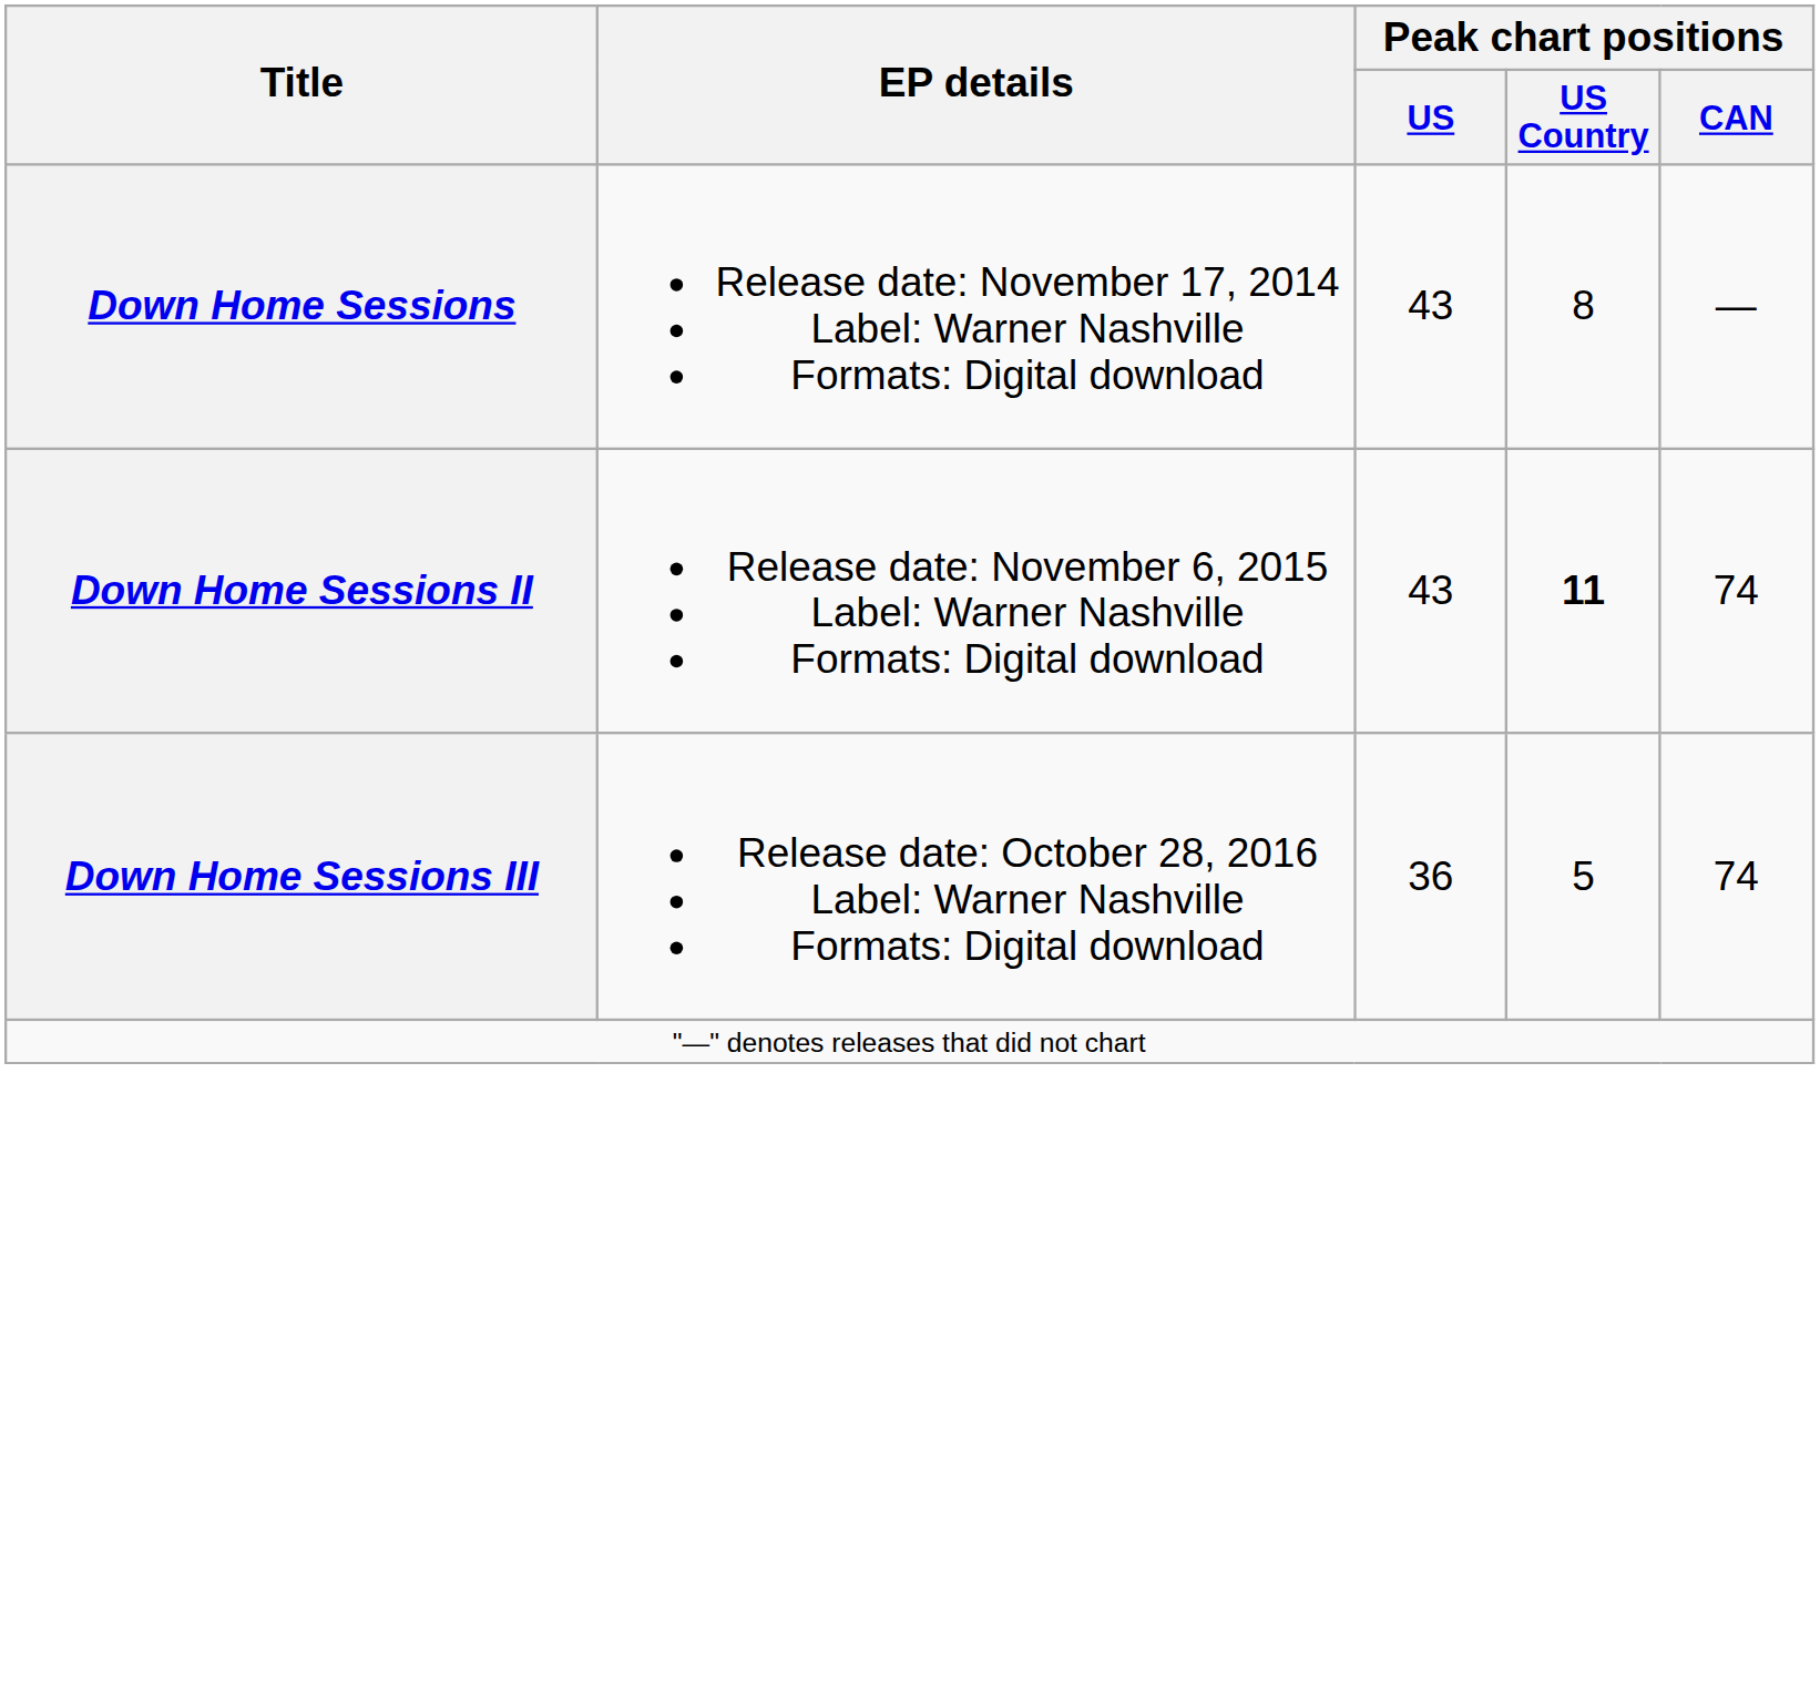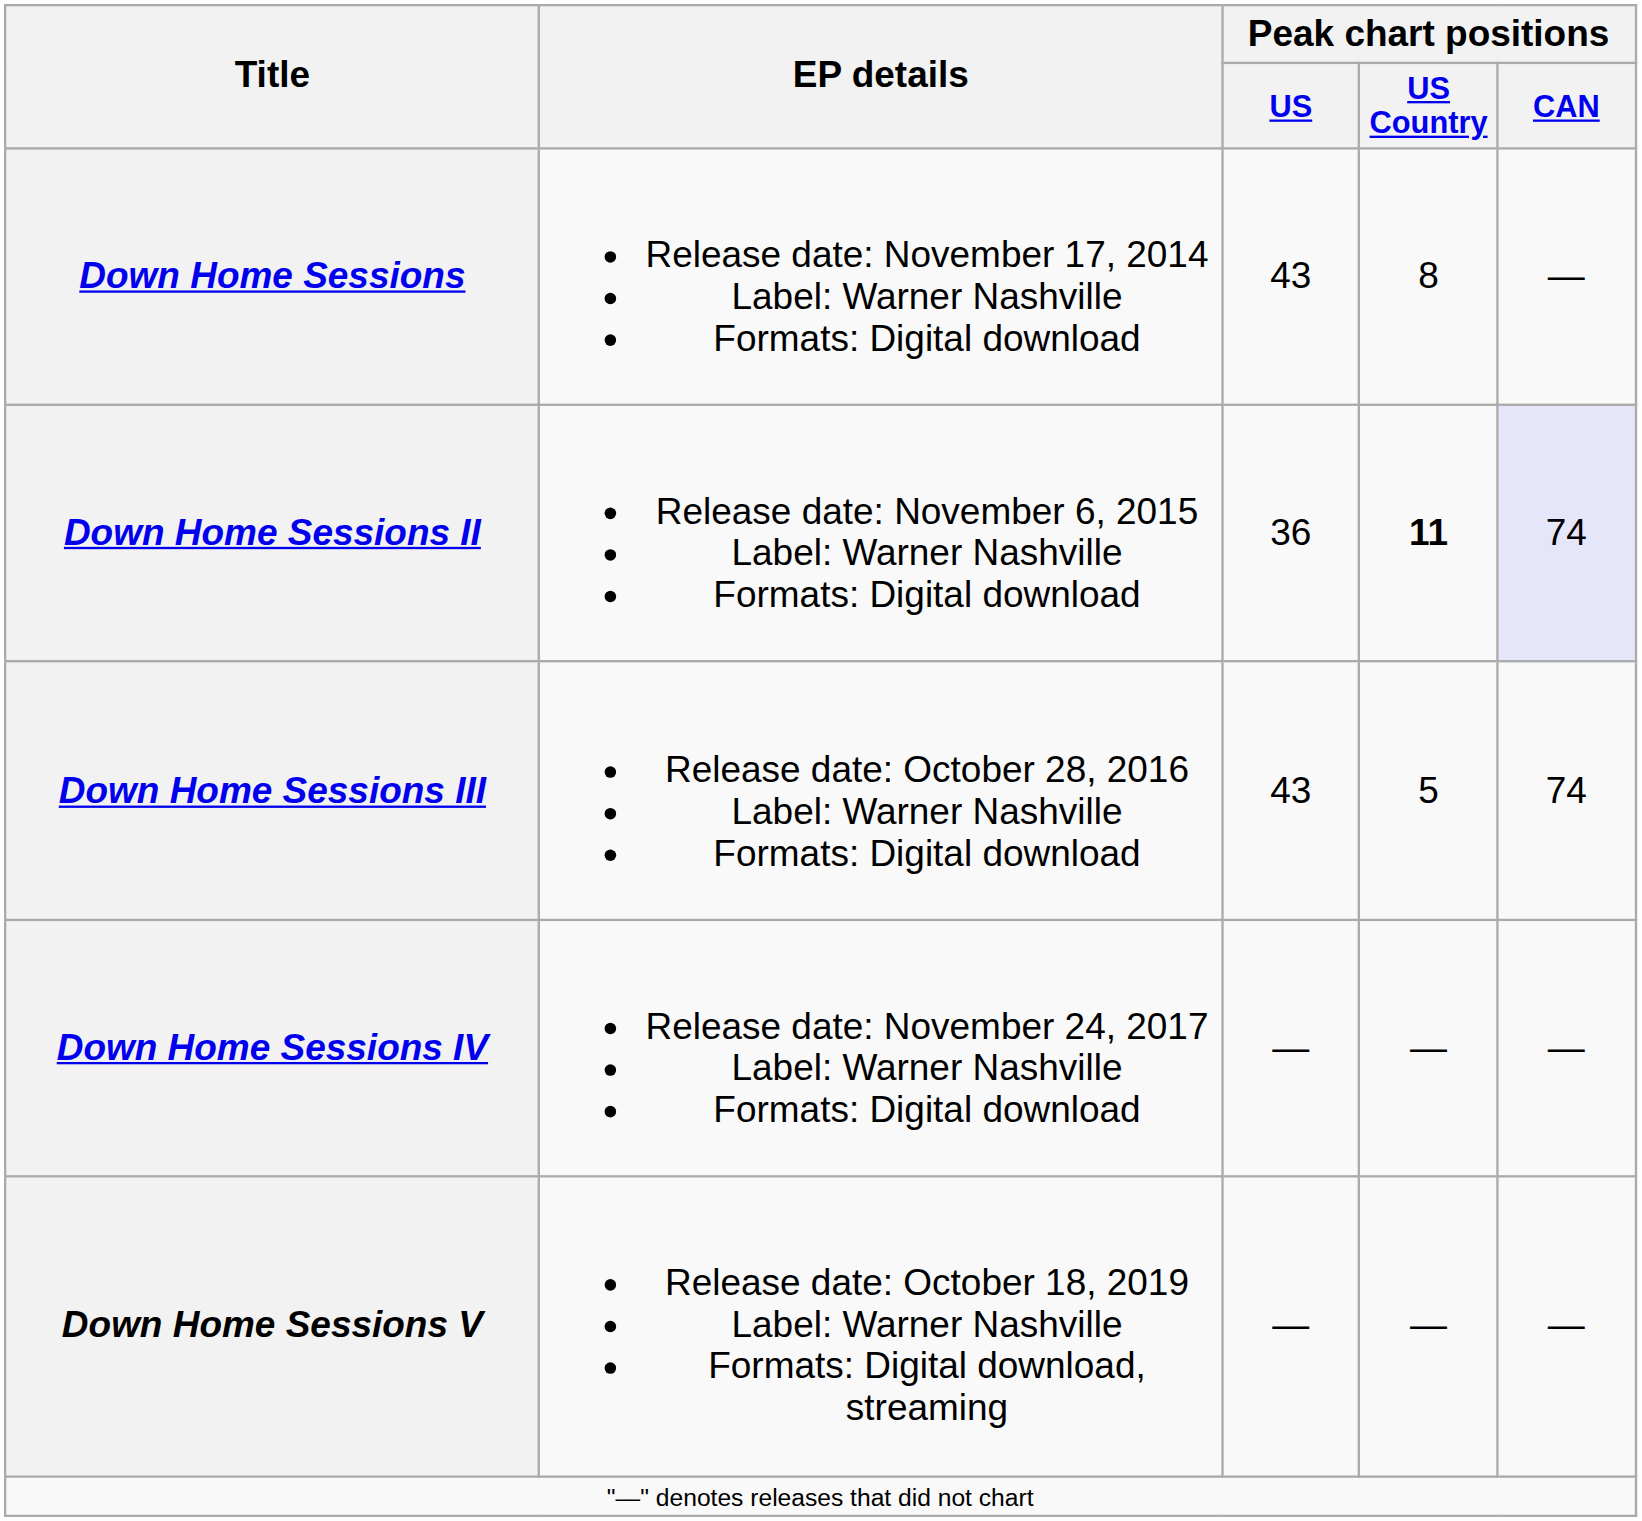Down Home Sessions II | Peak chart positions / US: 43 -> 36
Down Home Sessions II | Peak chart positions / CAN: no background -> lavender background
Down Home Sessions III | Peak chart positions / US: 36 -> 43
+ row: Down Home Sessions IV | Release date: November 24, 2017 Label: Warner Nashville Formats: Digital download | — | — | —
+ row: Down Home Sessions V | Release date: October 18, 2019 Label: Warner Nashville Formats: Digital download, streaming | — | — | —
